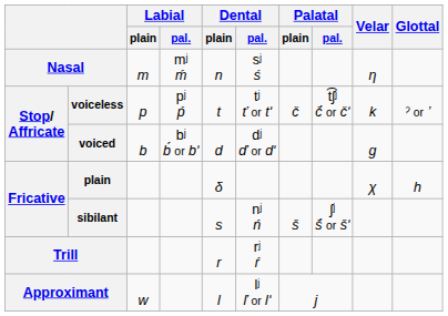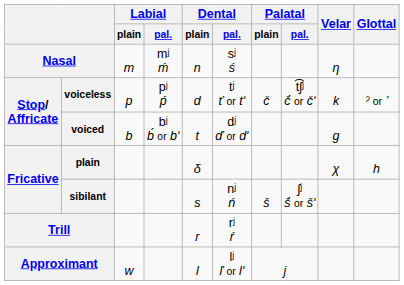voiceless | Dental / plain: t -> d
voiced | Dental / plain: d -> t
